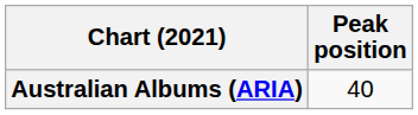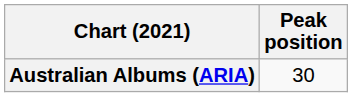Australian Albums (ARIA) | Peak position: 40 -> 30
